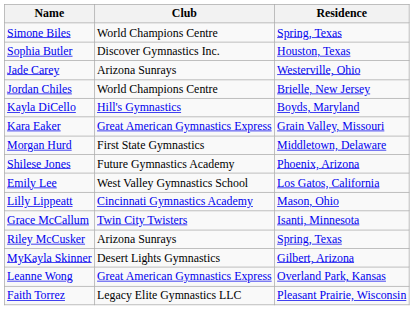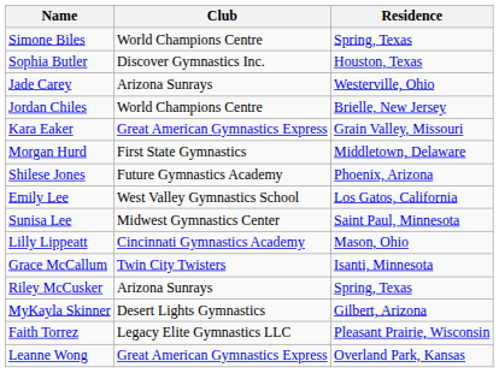- row: Kayla DiCello | Hill's Gymnastics | Boyds, Maryland
+ row: Sunisa Lee | Midwest Gymnastics Center | Saint Paul, Minnesota
rows swapped: Faith Torrez <-> Leanne Wong
